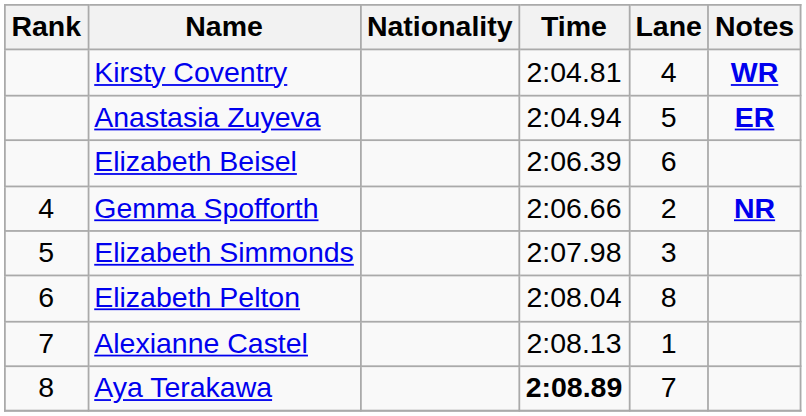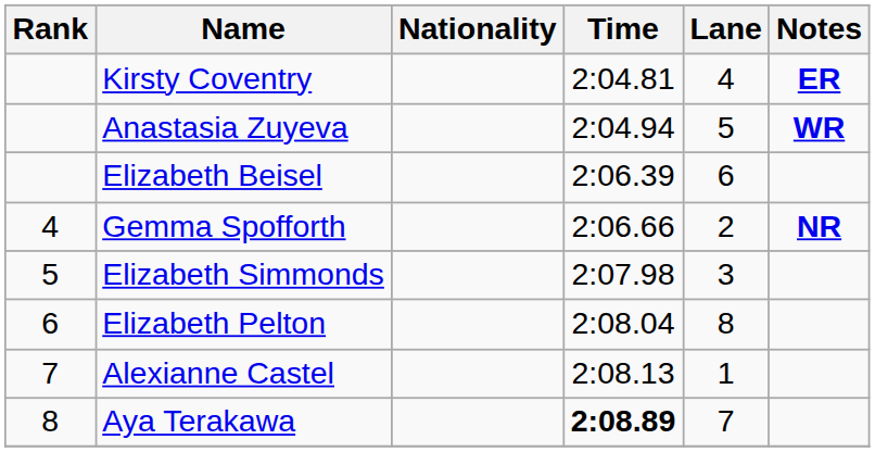Kirsty Coventry | Notes: WR -> ER
Anastasia Zuyeva | Notes: ER -> WR
